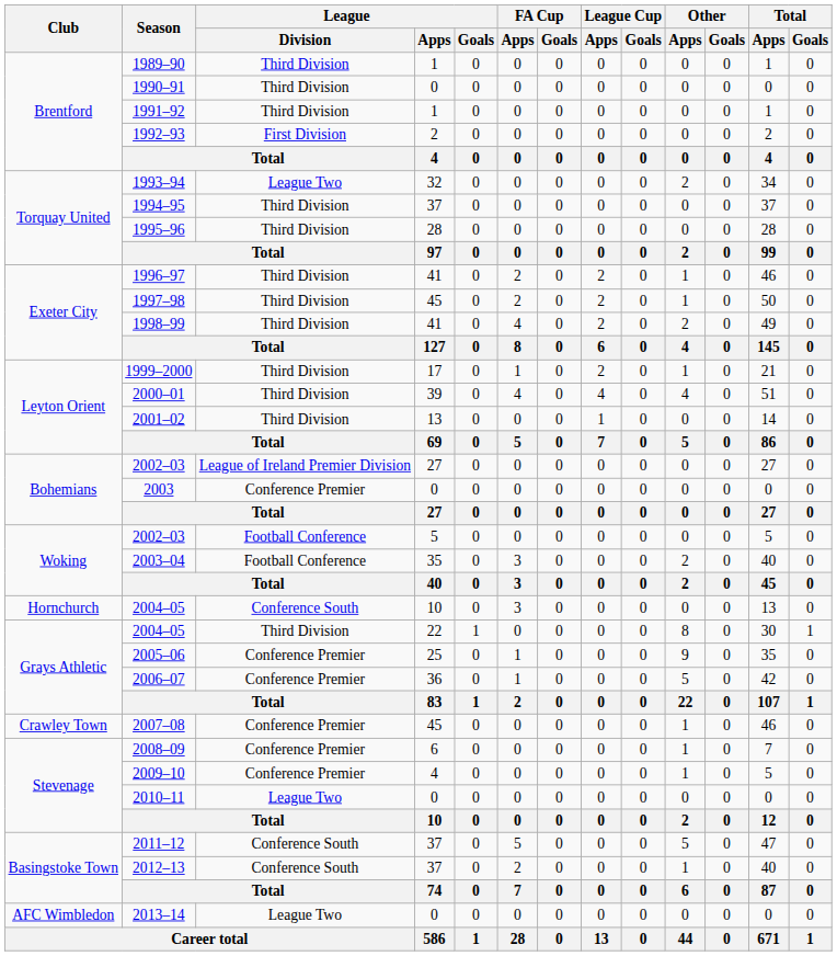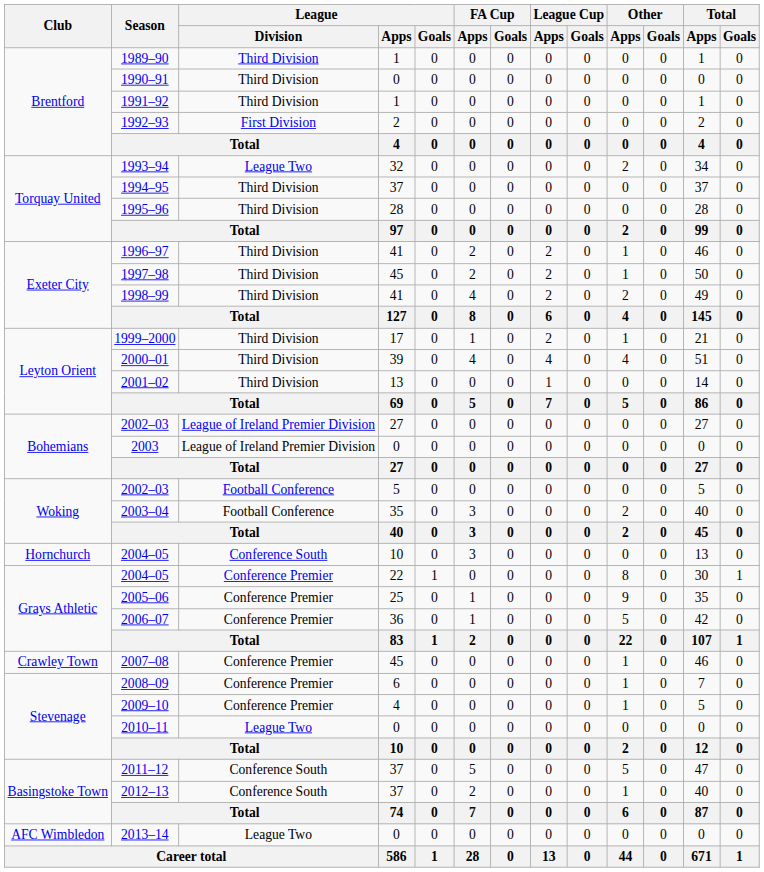2003 | League / Division: Conference Premier -> League of Ireland Premier Division
2004–05 / 22 | League / Division: Third Division -> Conference Premier
